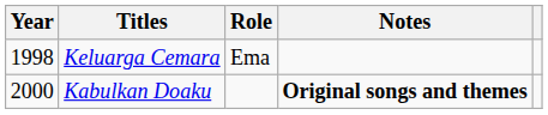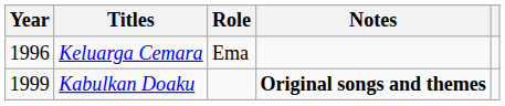Keluarga Cemara | Year: 1998 -> 1996
Kabulkan Doaku | Year: 2000 -> 1999
